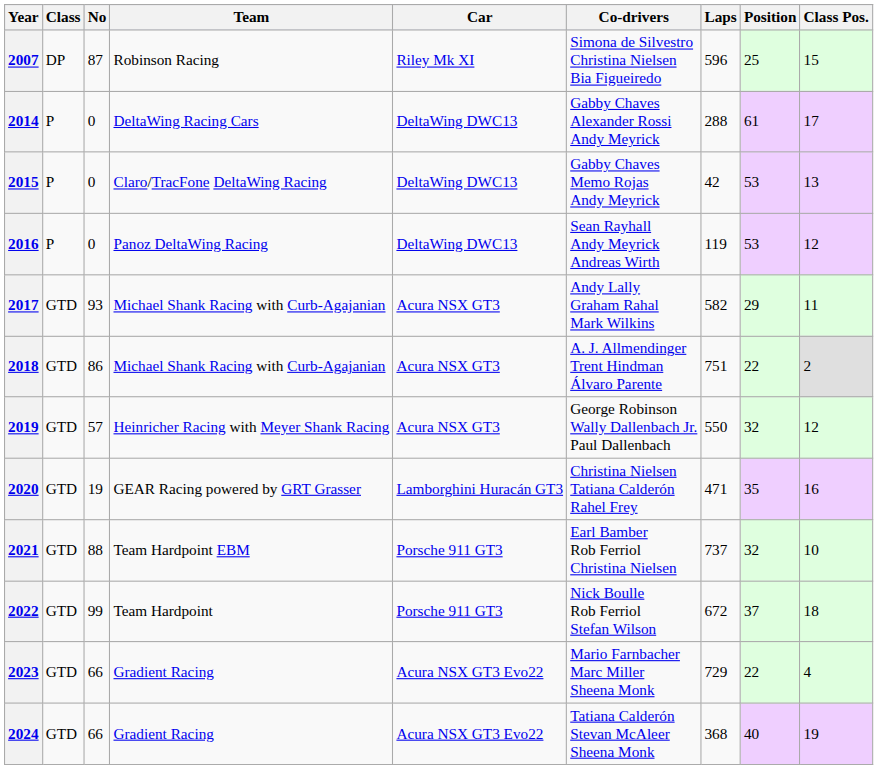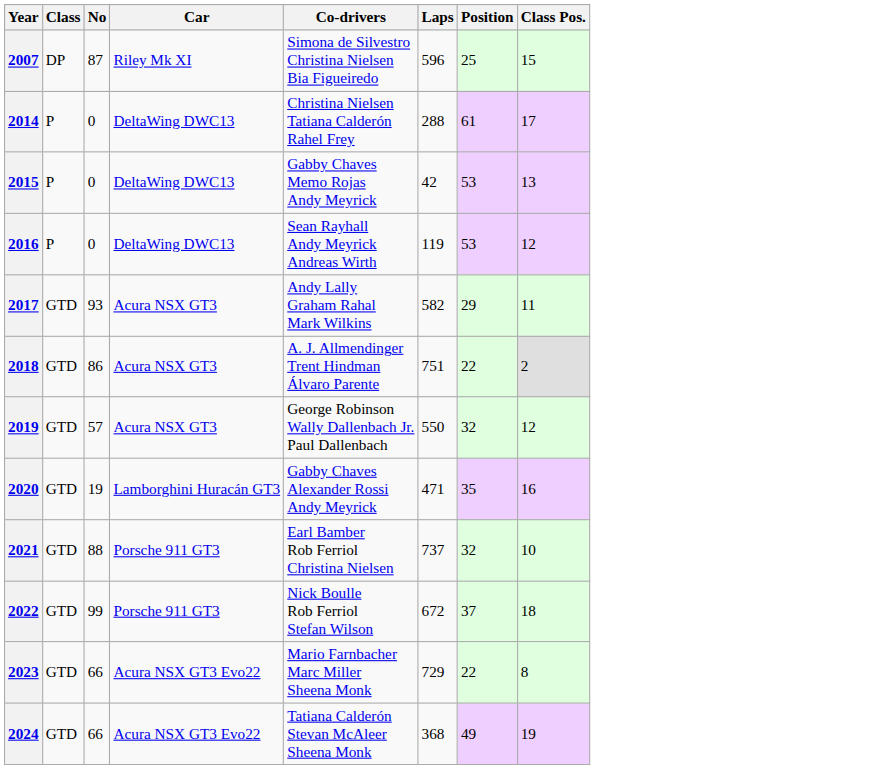- column: Team | Robinson Racing | DeltaWing Racing Cars | Claro/TracFone DeltaWing Racing | Panoz DeltaWing Racing | Michael Shank Racing with Curb-Agajanian | Michael Shank Racing with Curb-Agajanian | Heinricher Racing with Meyer Shank Racing | GEAR Racing powered by GRT Grasser | Team Hardpoint EBM | Team Hardpoint | Gradient Racing | Gradient Racing
2014 | Co-drivers: Gabby Chaves Alexander Rossi Andy Meyrick -> Christina Nielsen Tatiana Calderón Rahel Frey
2020 | Co-drivers: Christina Nielsen Tatiana Calderón Rahel Frey -> Gabby Chaves Alexander Rossi Andy Meyrick
2023 | Class Pos.: 4 -> 8
2024 | Position: 40 -> 49
